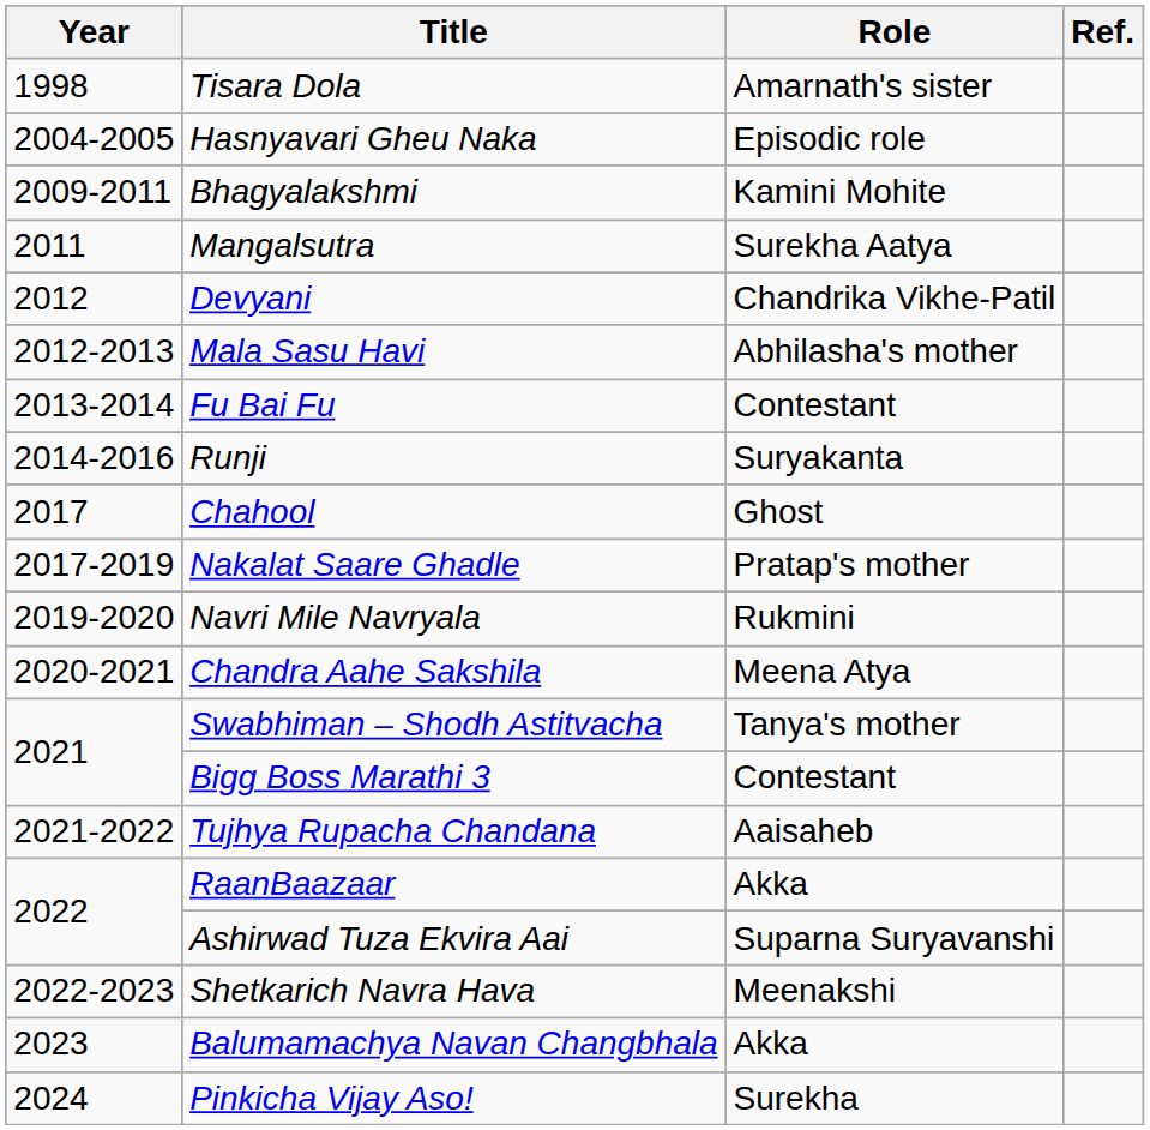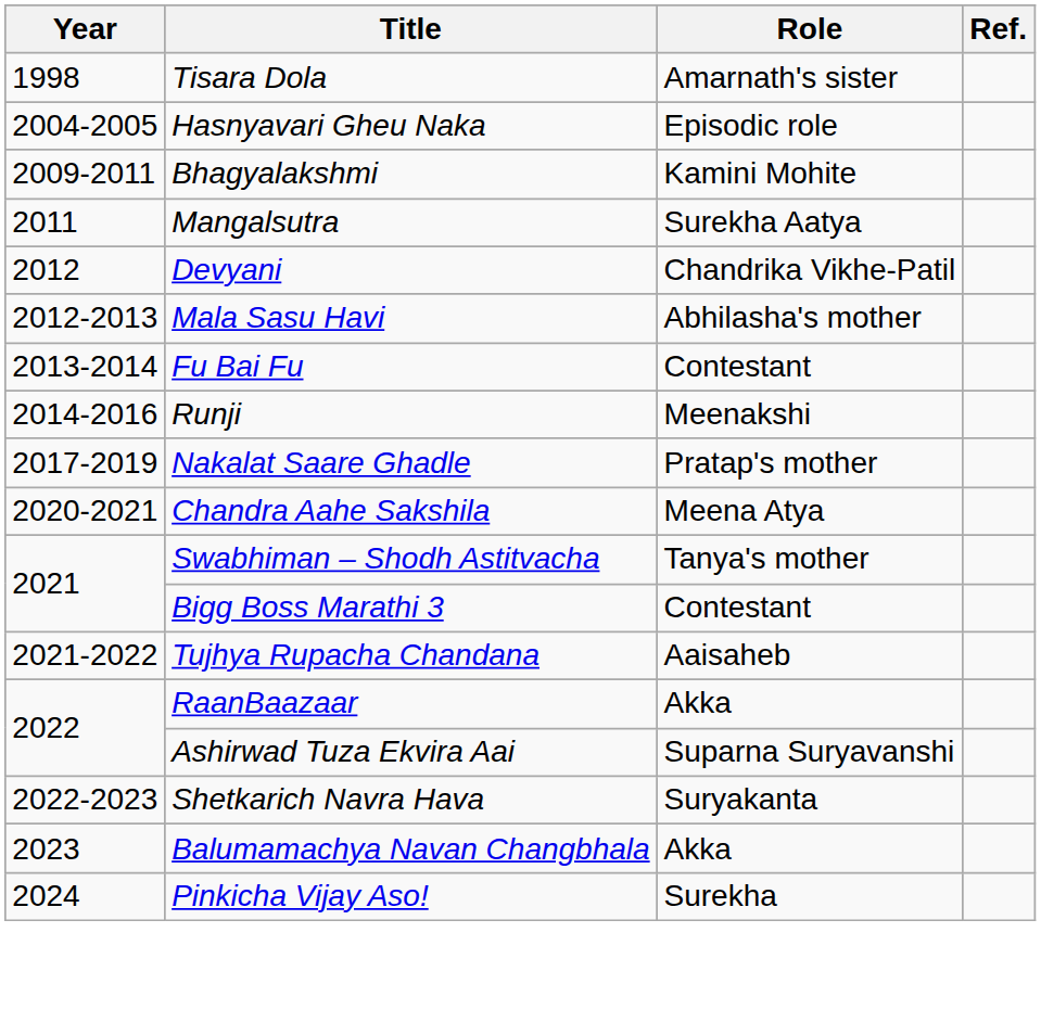Runji | Role: Suryakanta -> Meenakshi
- row: 2017 | Chahool | Ghost
- row: 2019-2020 | Navri Mile Navryala | Rukmini
Shetkarich Navra Hava | Role: Meenakshi -> Suryakanta
